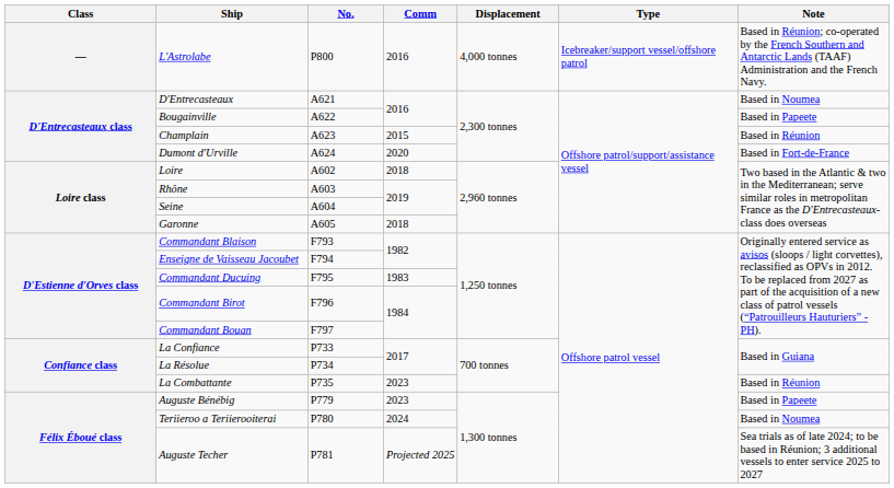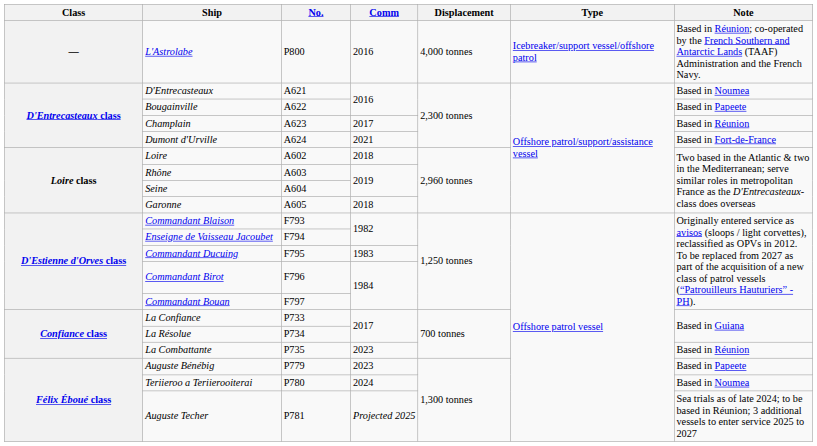Champlain | Comm: 2015 -> 2017
Dumont d'Urville | Comm: 2020 -> 2021
